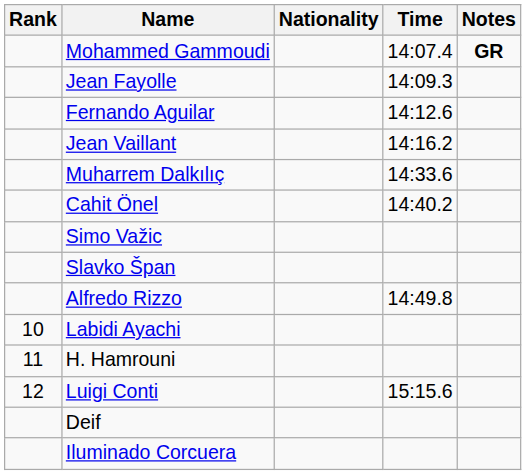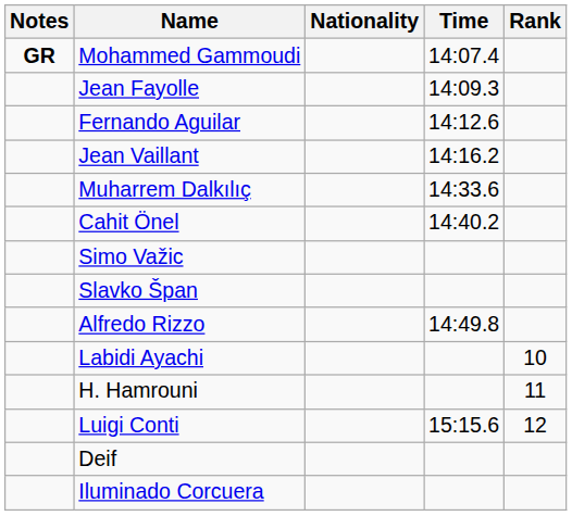columns swapped: Rank <-> Notes
